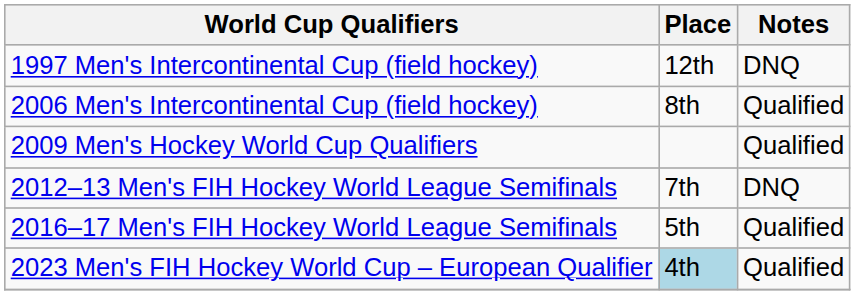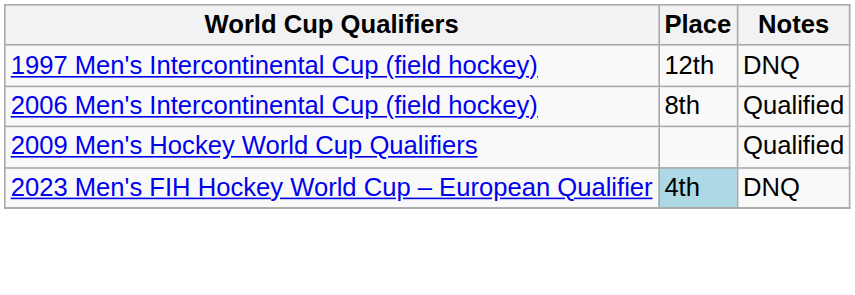- row: 2012–13 Men's FIH Hockey World League Semifinals | 7th | DNQ
- row: 2016–17 Men's FIH Hockey World League Semifinals | 5th | Qualified
2023 Men's FIH Hockey World Cup – European Qualifier | Notes: Qualified -> DNQ
